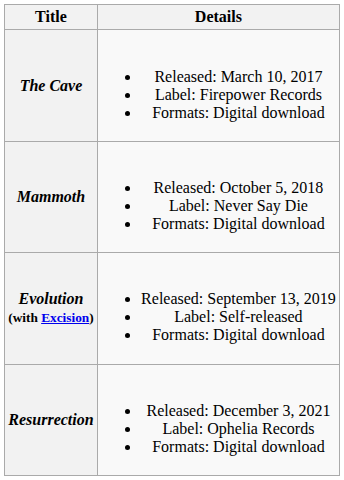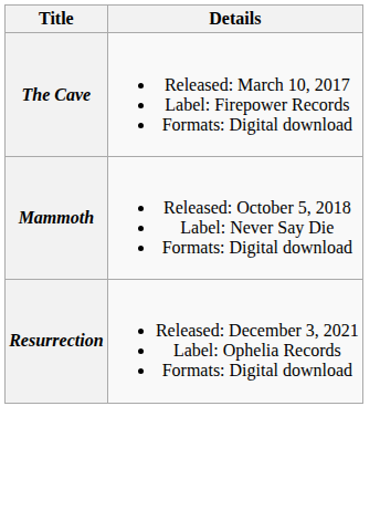- row: Evolution (with Excision) | Released: September 13, 2019 Label: Self-released Formats: Digital download
